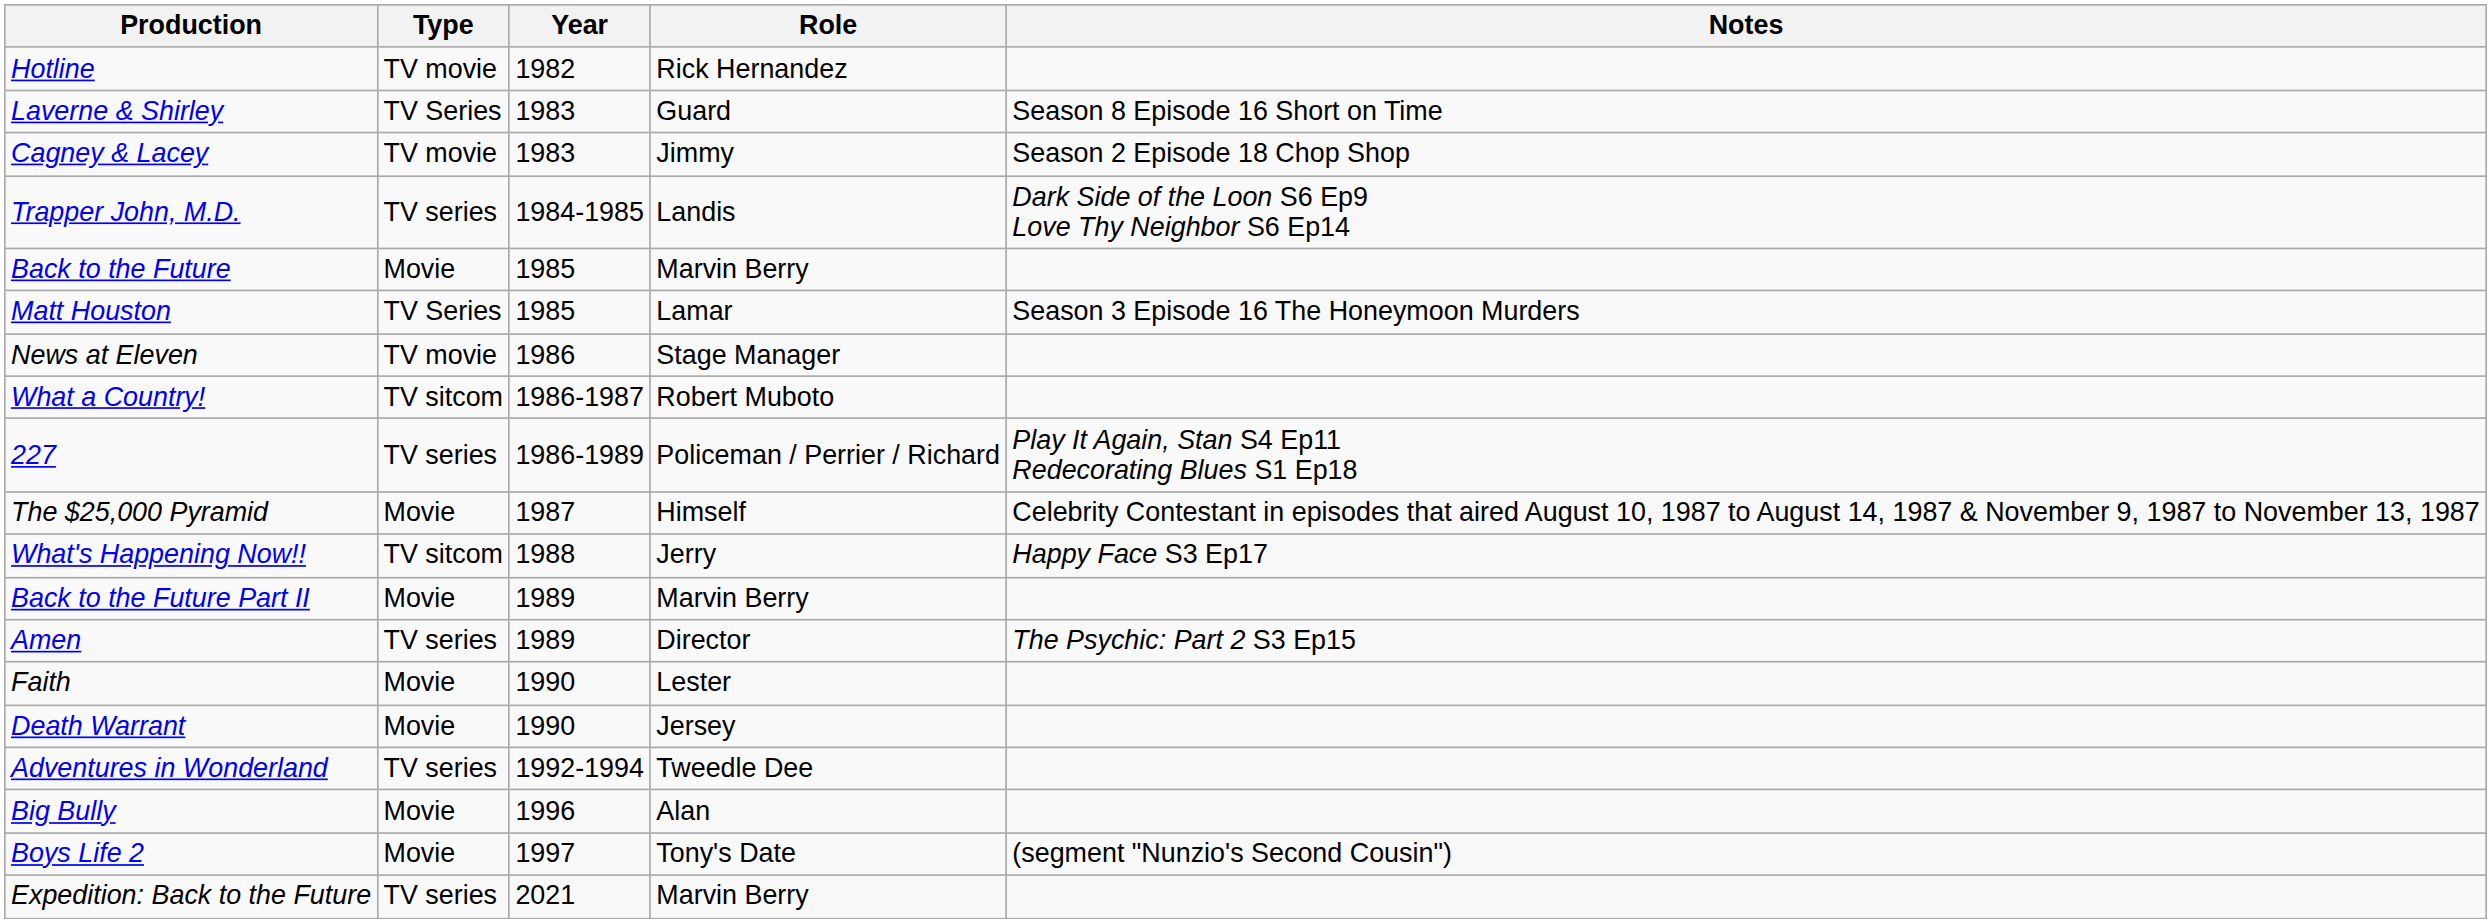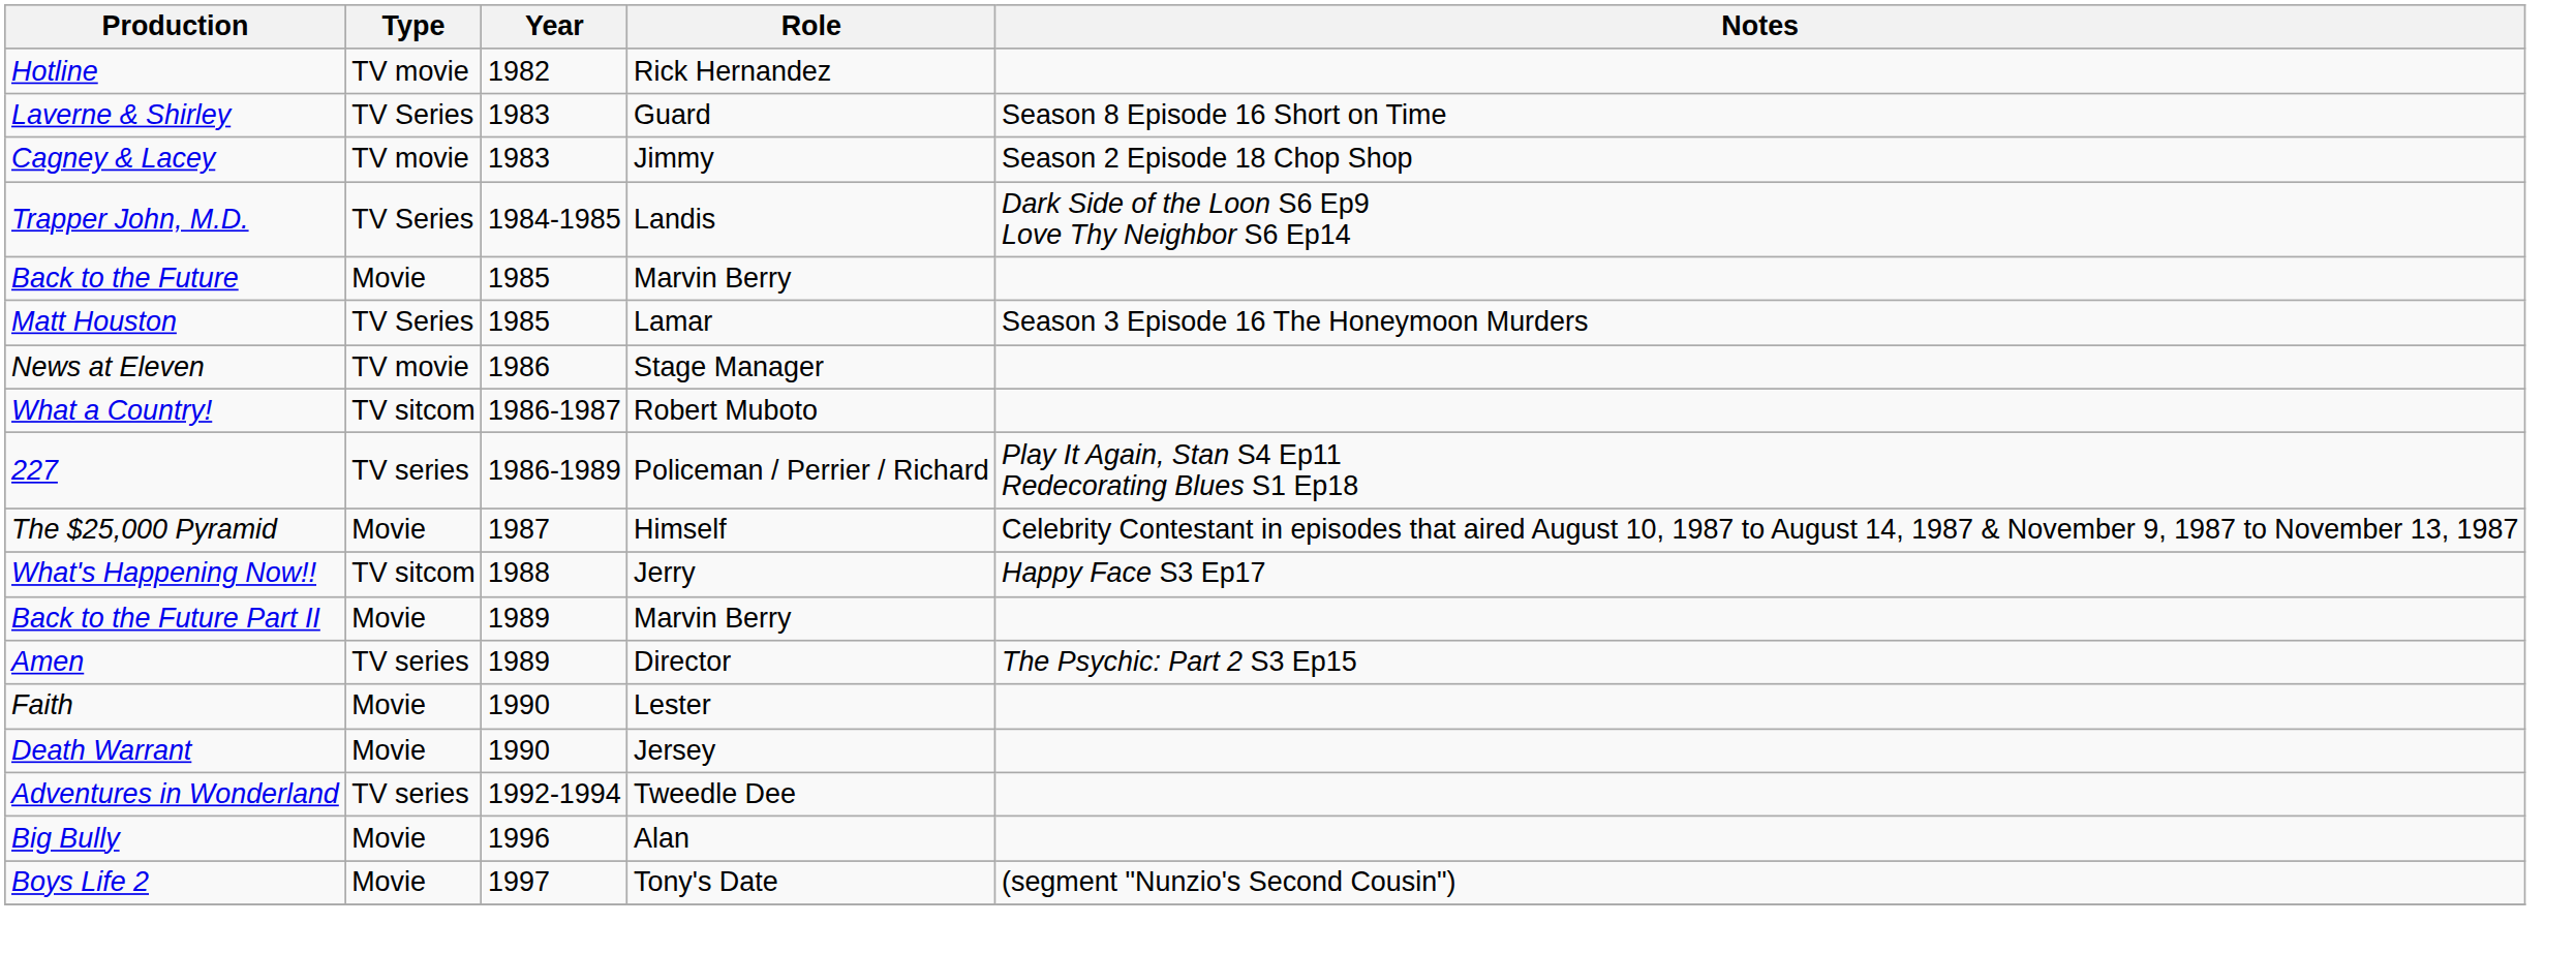Trapper John, M.D. | Type: TV series -> TV Series
- row: Expedition: Back to the Future | TV series | 2021 | Marvin Berry
